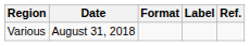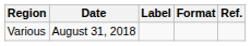columns swapped: Format <-> Label
